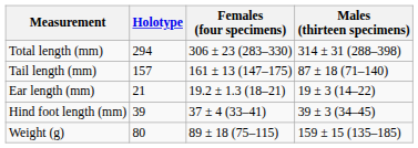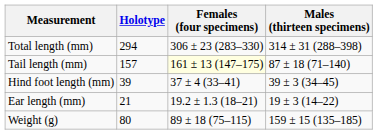Tail length (mm) | Females (four specimens): no background -> lightyellow background
rows swapped: Hind foot length (mm) <-> Ear length (mm)
